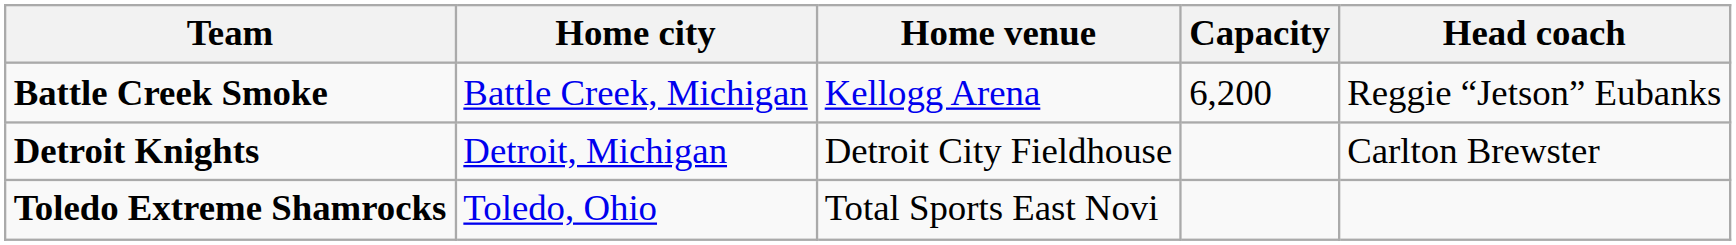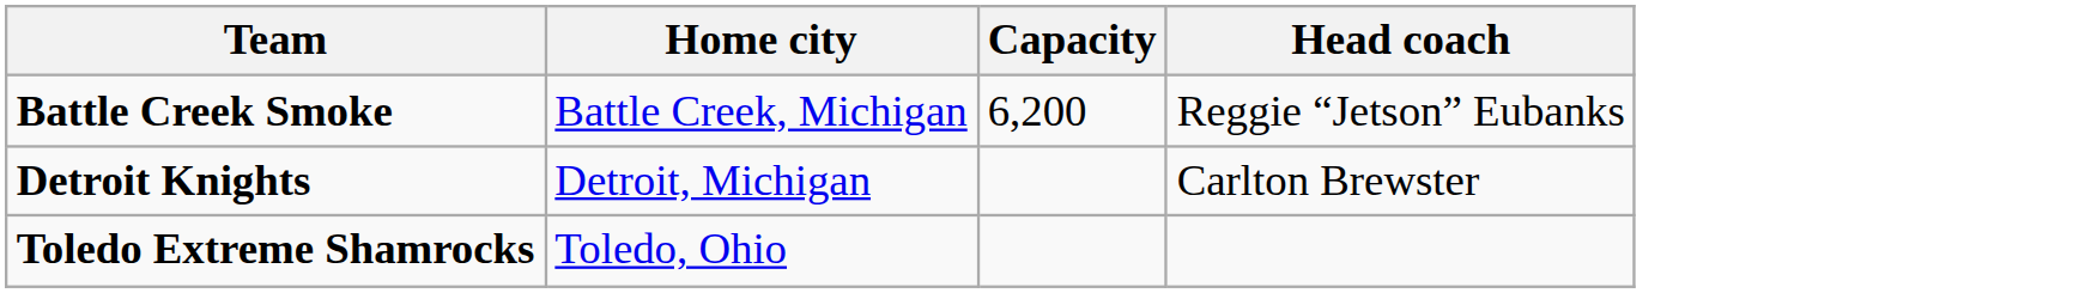- column: Home venue | Kellogg Arena | Detroit City Fieldhouse | Total Sports East Novi
